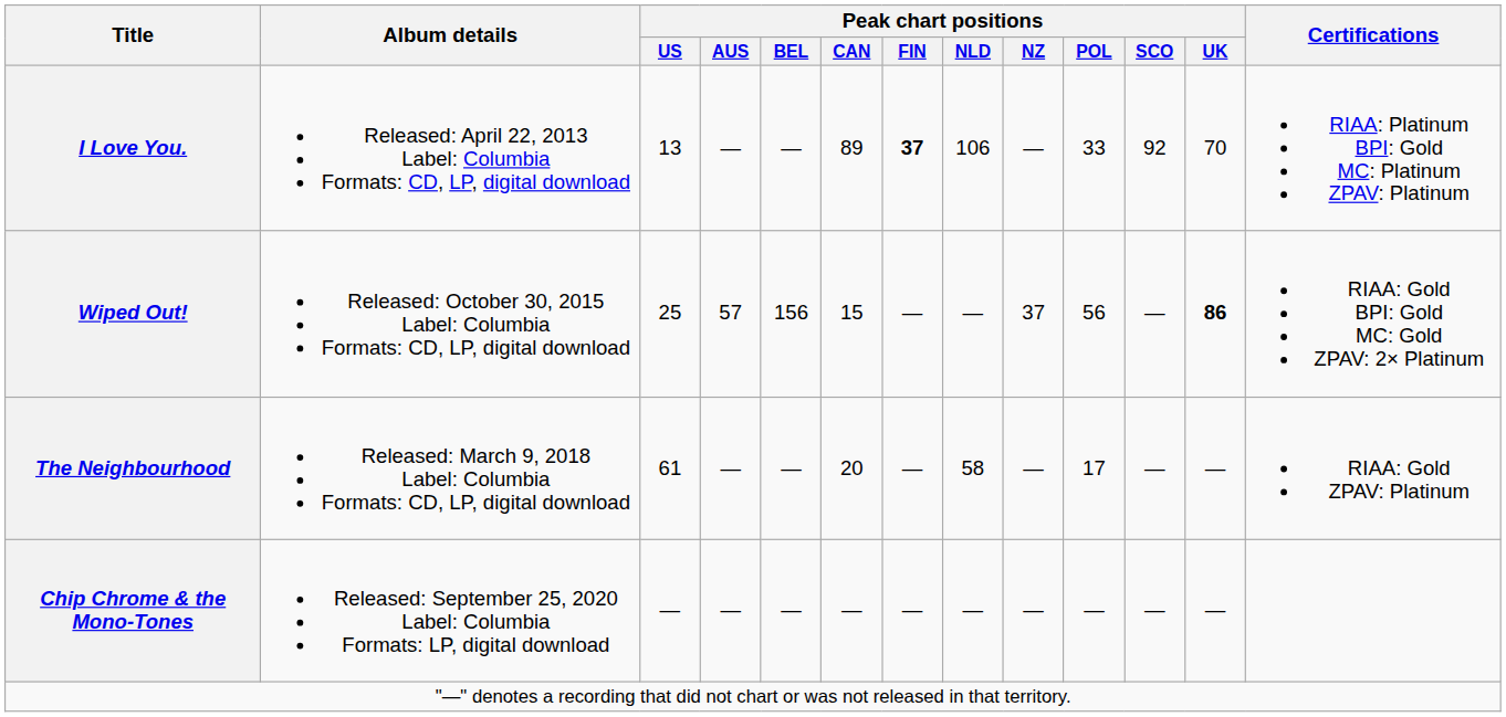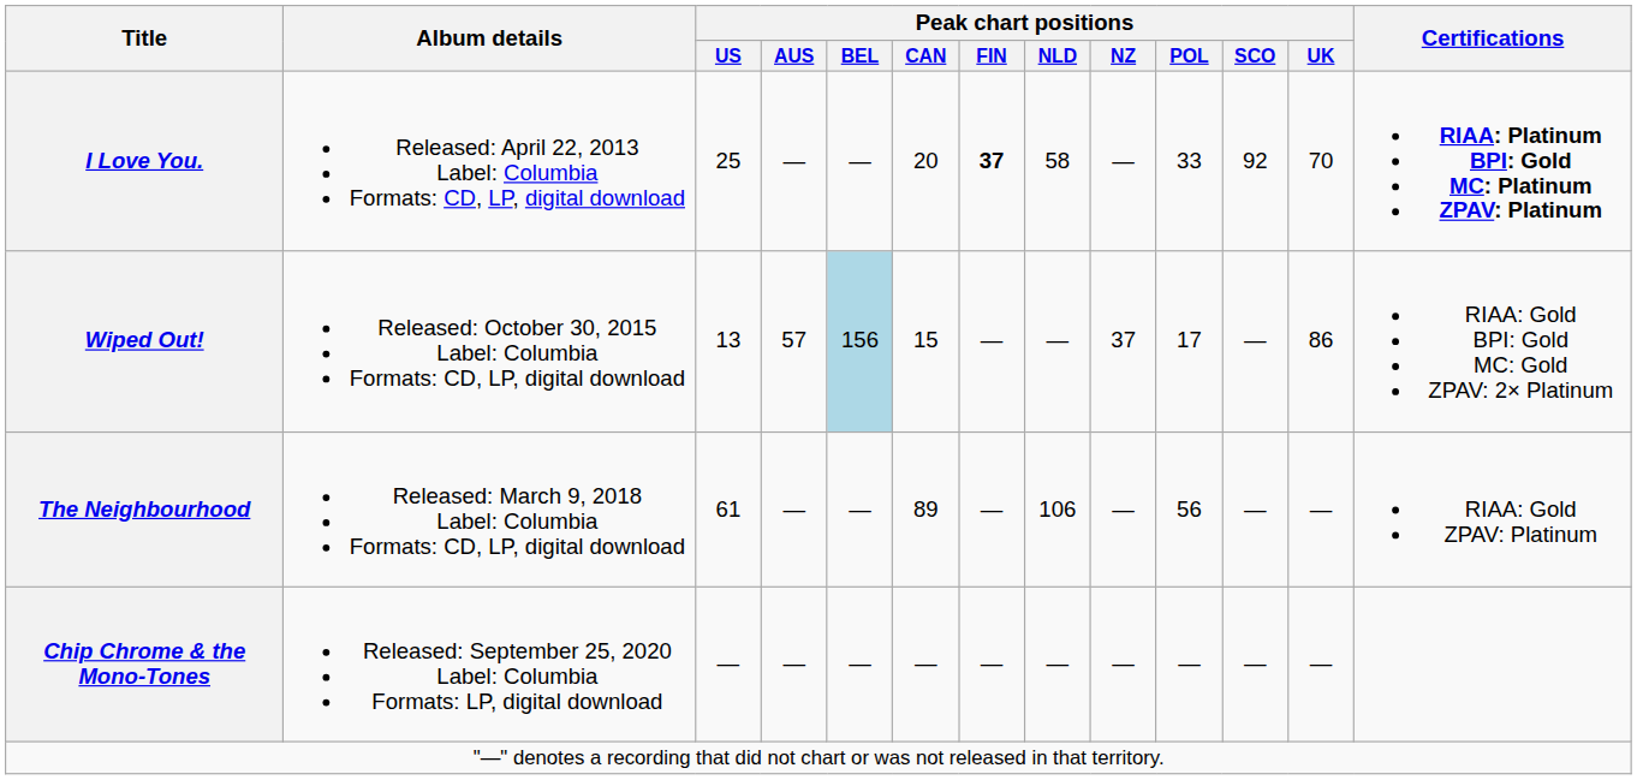I Love You. | Peak chart positions / US: 13 -> 25
I Love You. | Peak chart positions / CAN: 89 -> 20
I Love You. | Peak chart positions / NLD: 106 -> 58
I Love You. | Certifications: normal -> bold
Wiped Out! | Peak chart positions / US: 25 -> 13
Wiped Out! | Peak chart positions / BEL: no background -> lightblue background
Wiped Out! | Peak chart positions / POL: 56 -> 17
Wiped Out! | Peak chart positions / UK: bold -> normal
The Neighbourhood | Peak chart positions / CAN: 20 -> 89
The Neighbourhood | Peak chart positions / NLD: 58 -> 106
The Neighbourhood | Peak chart positions / POL: 17 -> 56
